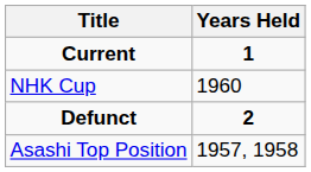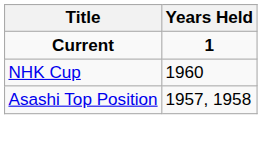- row: Defunct | 2
